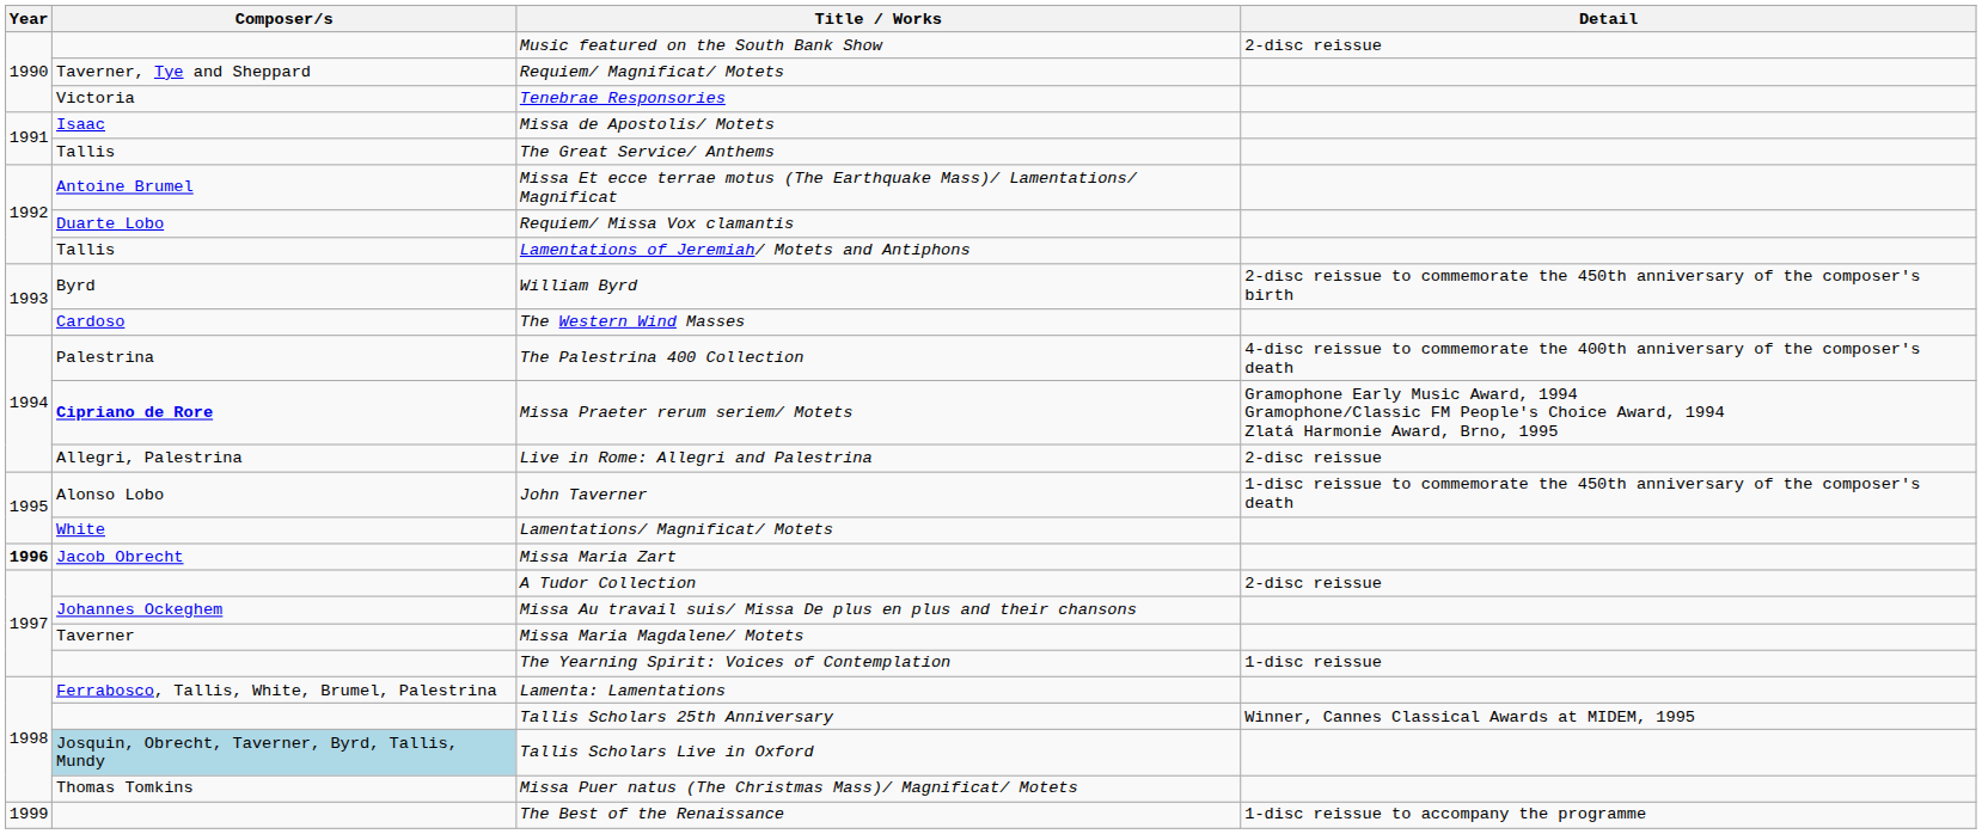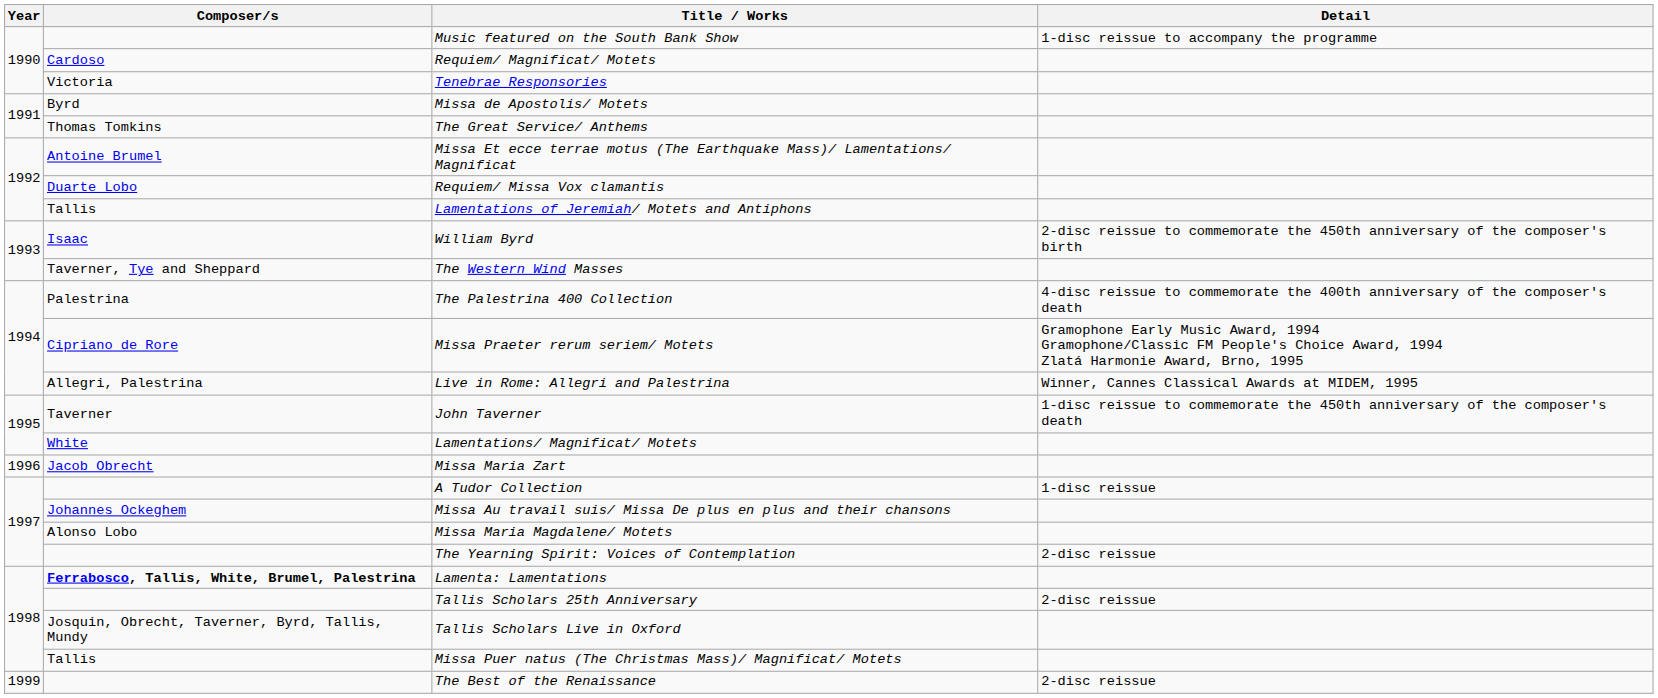Music featured on the South Bank Show | Detail: 2-disc reissue -> 1-disc reissue to accompany the programme
Requiem/ Magnificat/ Motets | Composer/s: Taverner, Tye and Sheppard -> Cardoso
Missa de Apostolis/ Motets | Composer/s: Isaac -> Byrd
The Great Service/ Anthems | Composer/s: Tallis -> Thomas Tomkins
William Byrd | Composer/s: Byrd -> Isaac
The Western Wind Masses | Composer/s: Cardoso -> Taverner, Tye and Sheppard
Missa Praeter rerum seriem/ Motets | Composer/s: bold -> normal
Live in Rome: Allegri and Palestrina | Detail: 2-disc reissue -> Winner, Cannes Classical Awards at MIDEM, 1995
John Taverner | Composer/s: Alonso Lobo -> Taverner
Missa Maria Zart | Year: bold -> normal
A Tudor Collection | Detail: 2-disc reissue -> 1-disc reissue
Missa Maria Magdalene/ Motets | Composer/s: Taverner -> Alonso Lobo
The Yearning Spirit: Voices of Contemplation | Detail: 1-disc reissue -> 2-disc reissue
Lamenta: Lamentations | Composer/s: normal -> bold
Tallis Scholars 25th Anniversary | Detail: Winner, Cannes Classical Awards at MIDEM, 1995 -> 2-disc reissue
Tallis Scholars Live in Oxford | Composer/s: lightblue background -> no background
Missa Puer natus (The Christmas Mass)/ Magnificat/ Motets | Composer/s: Thomas Tomkins -> Tallis
The Best of the Renaissance | Detail: 1-disc reissue to accompany the programme -> 2-disc reissue
